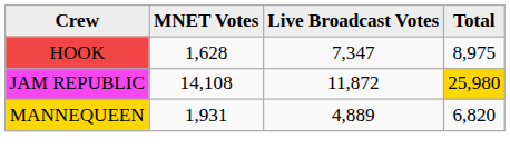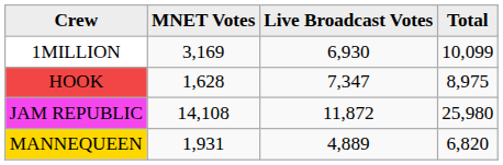+ row: 1MILLION | 3,169 | 6,930 | 10,099
JAM REPUBLIC | Total: gold background -> no background
